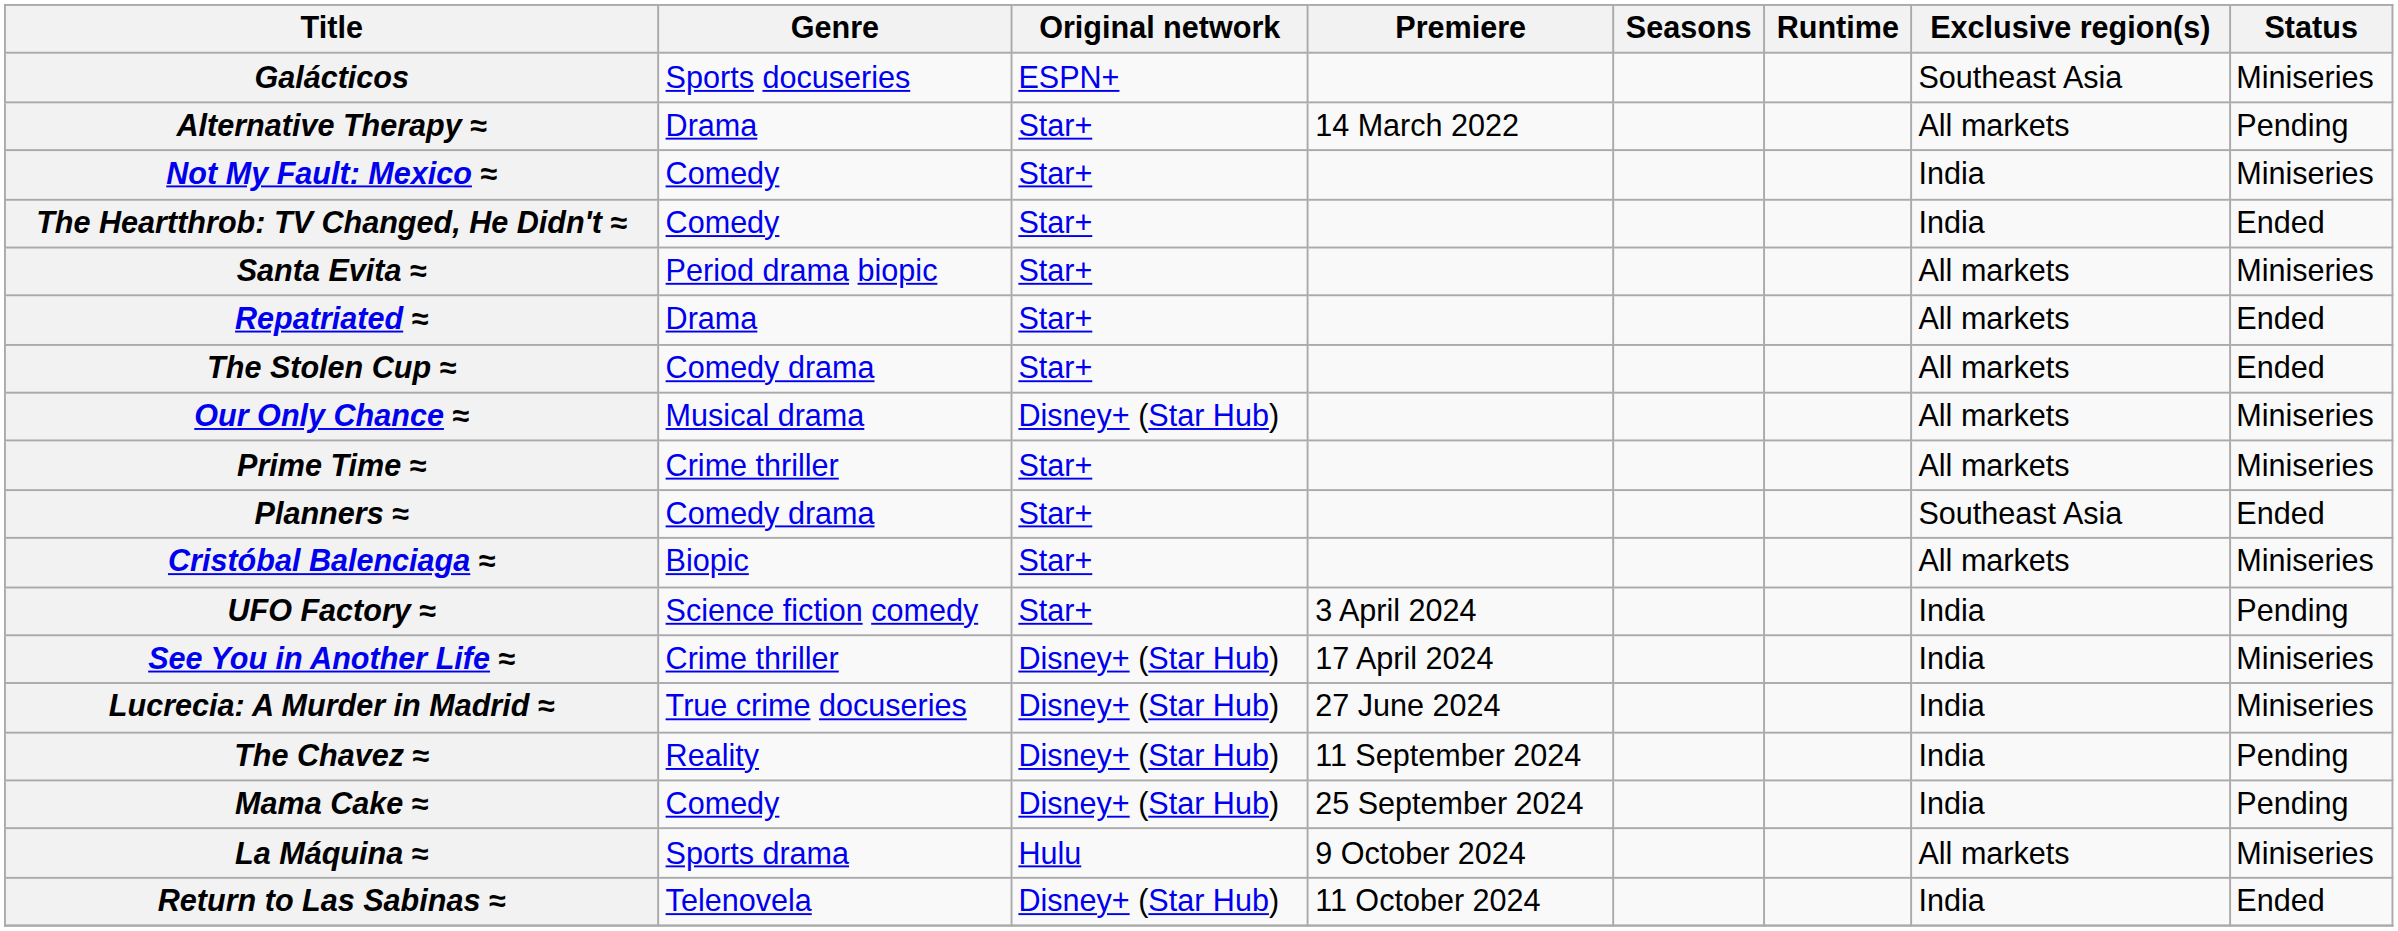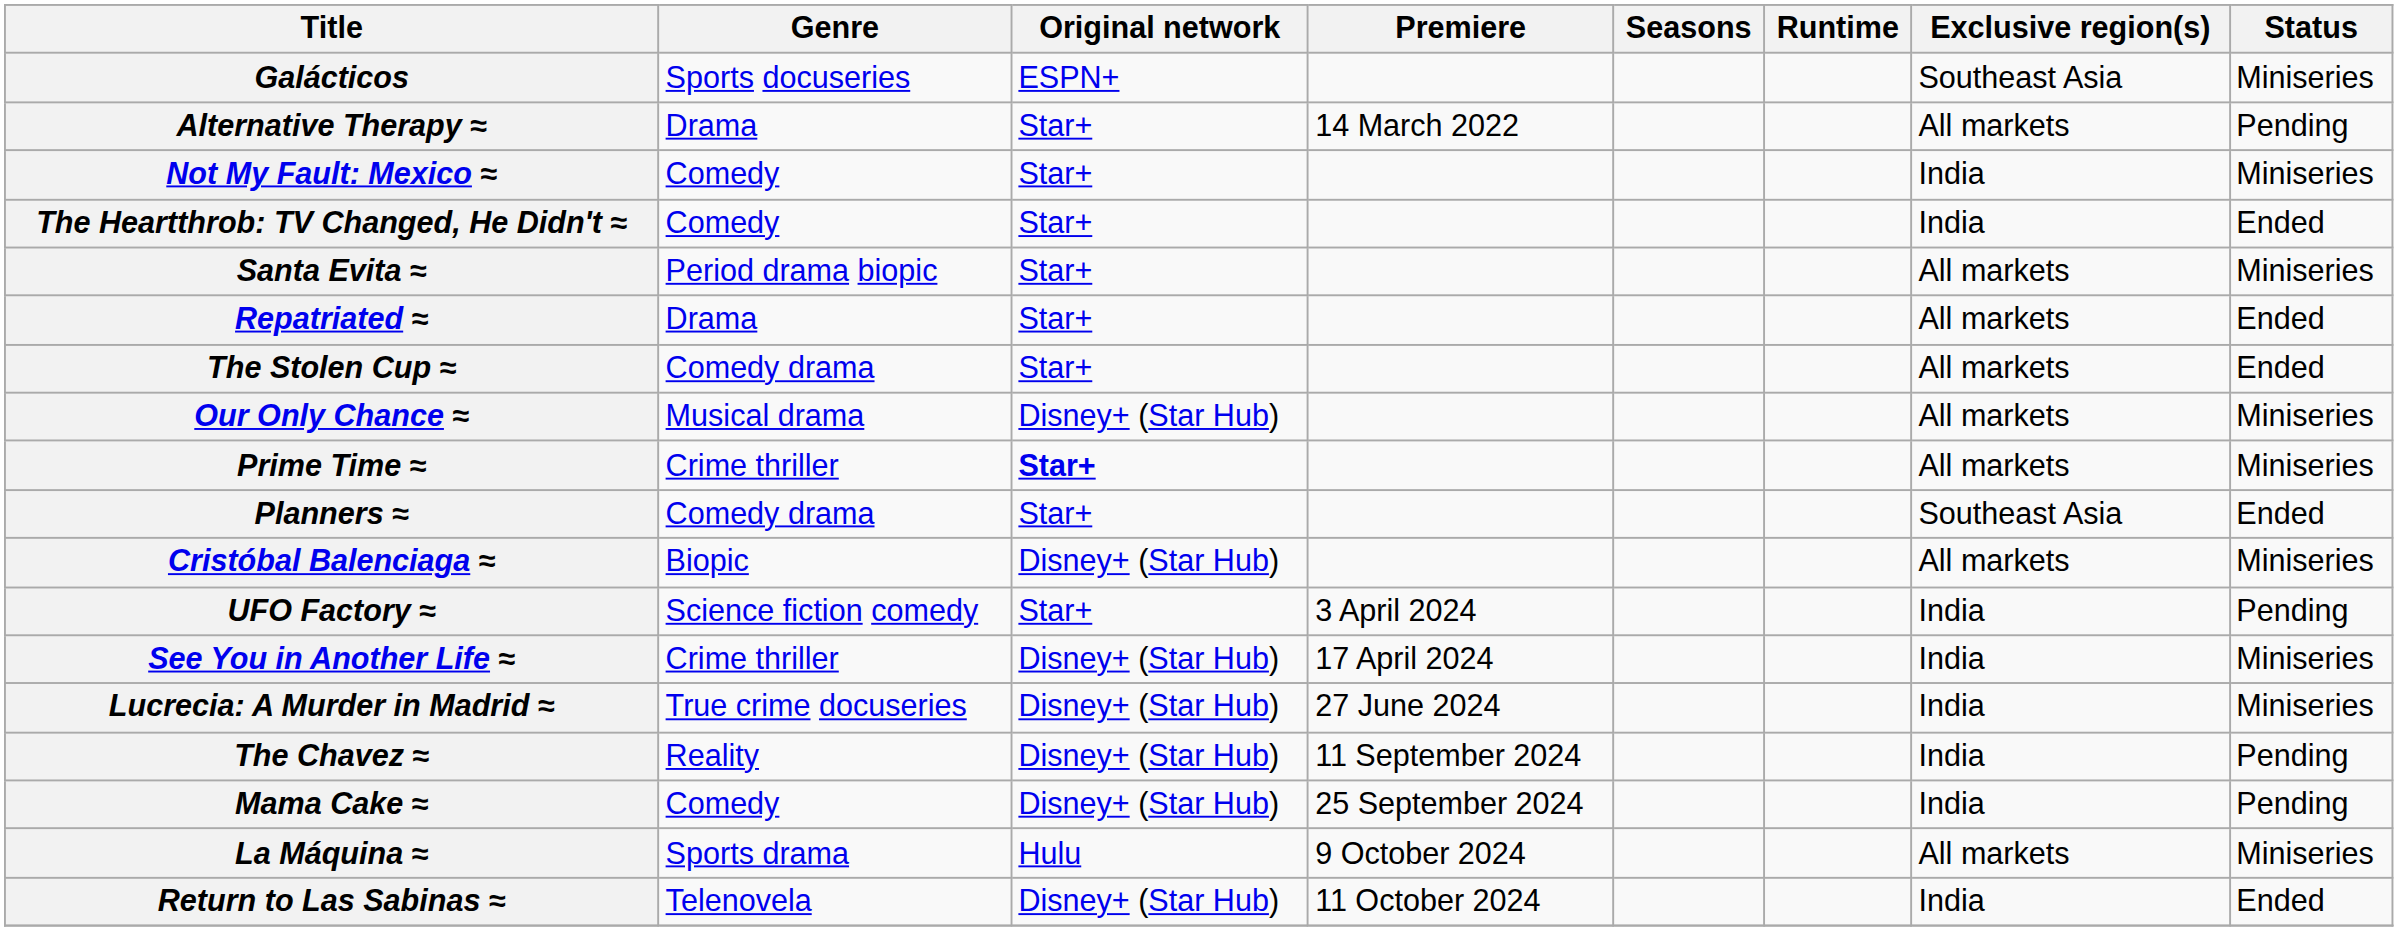Prime Time ≈ | Original network: normal -> bold
Cristóbal Balenciaga ≈ | Original network: Star+ -> Disney+ (Star Hub)
